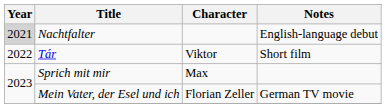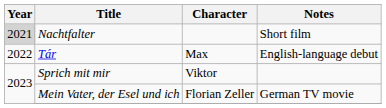Nachtfalter | Notes: English-language debut -> Short film
Tár | Character: Viktor -> Max
Tár | Notes: Short film -> English-language debut
Sprich mit mir | Character: Max -> Viktor
